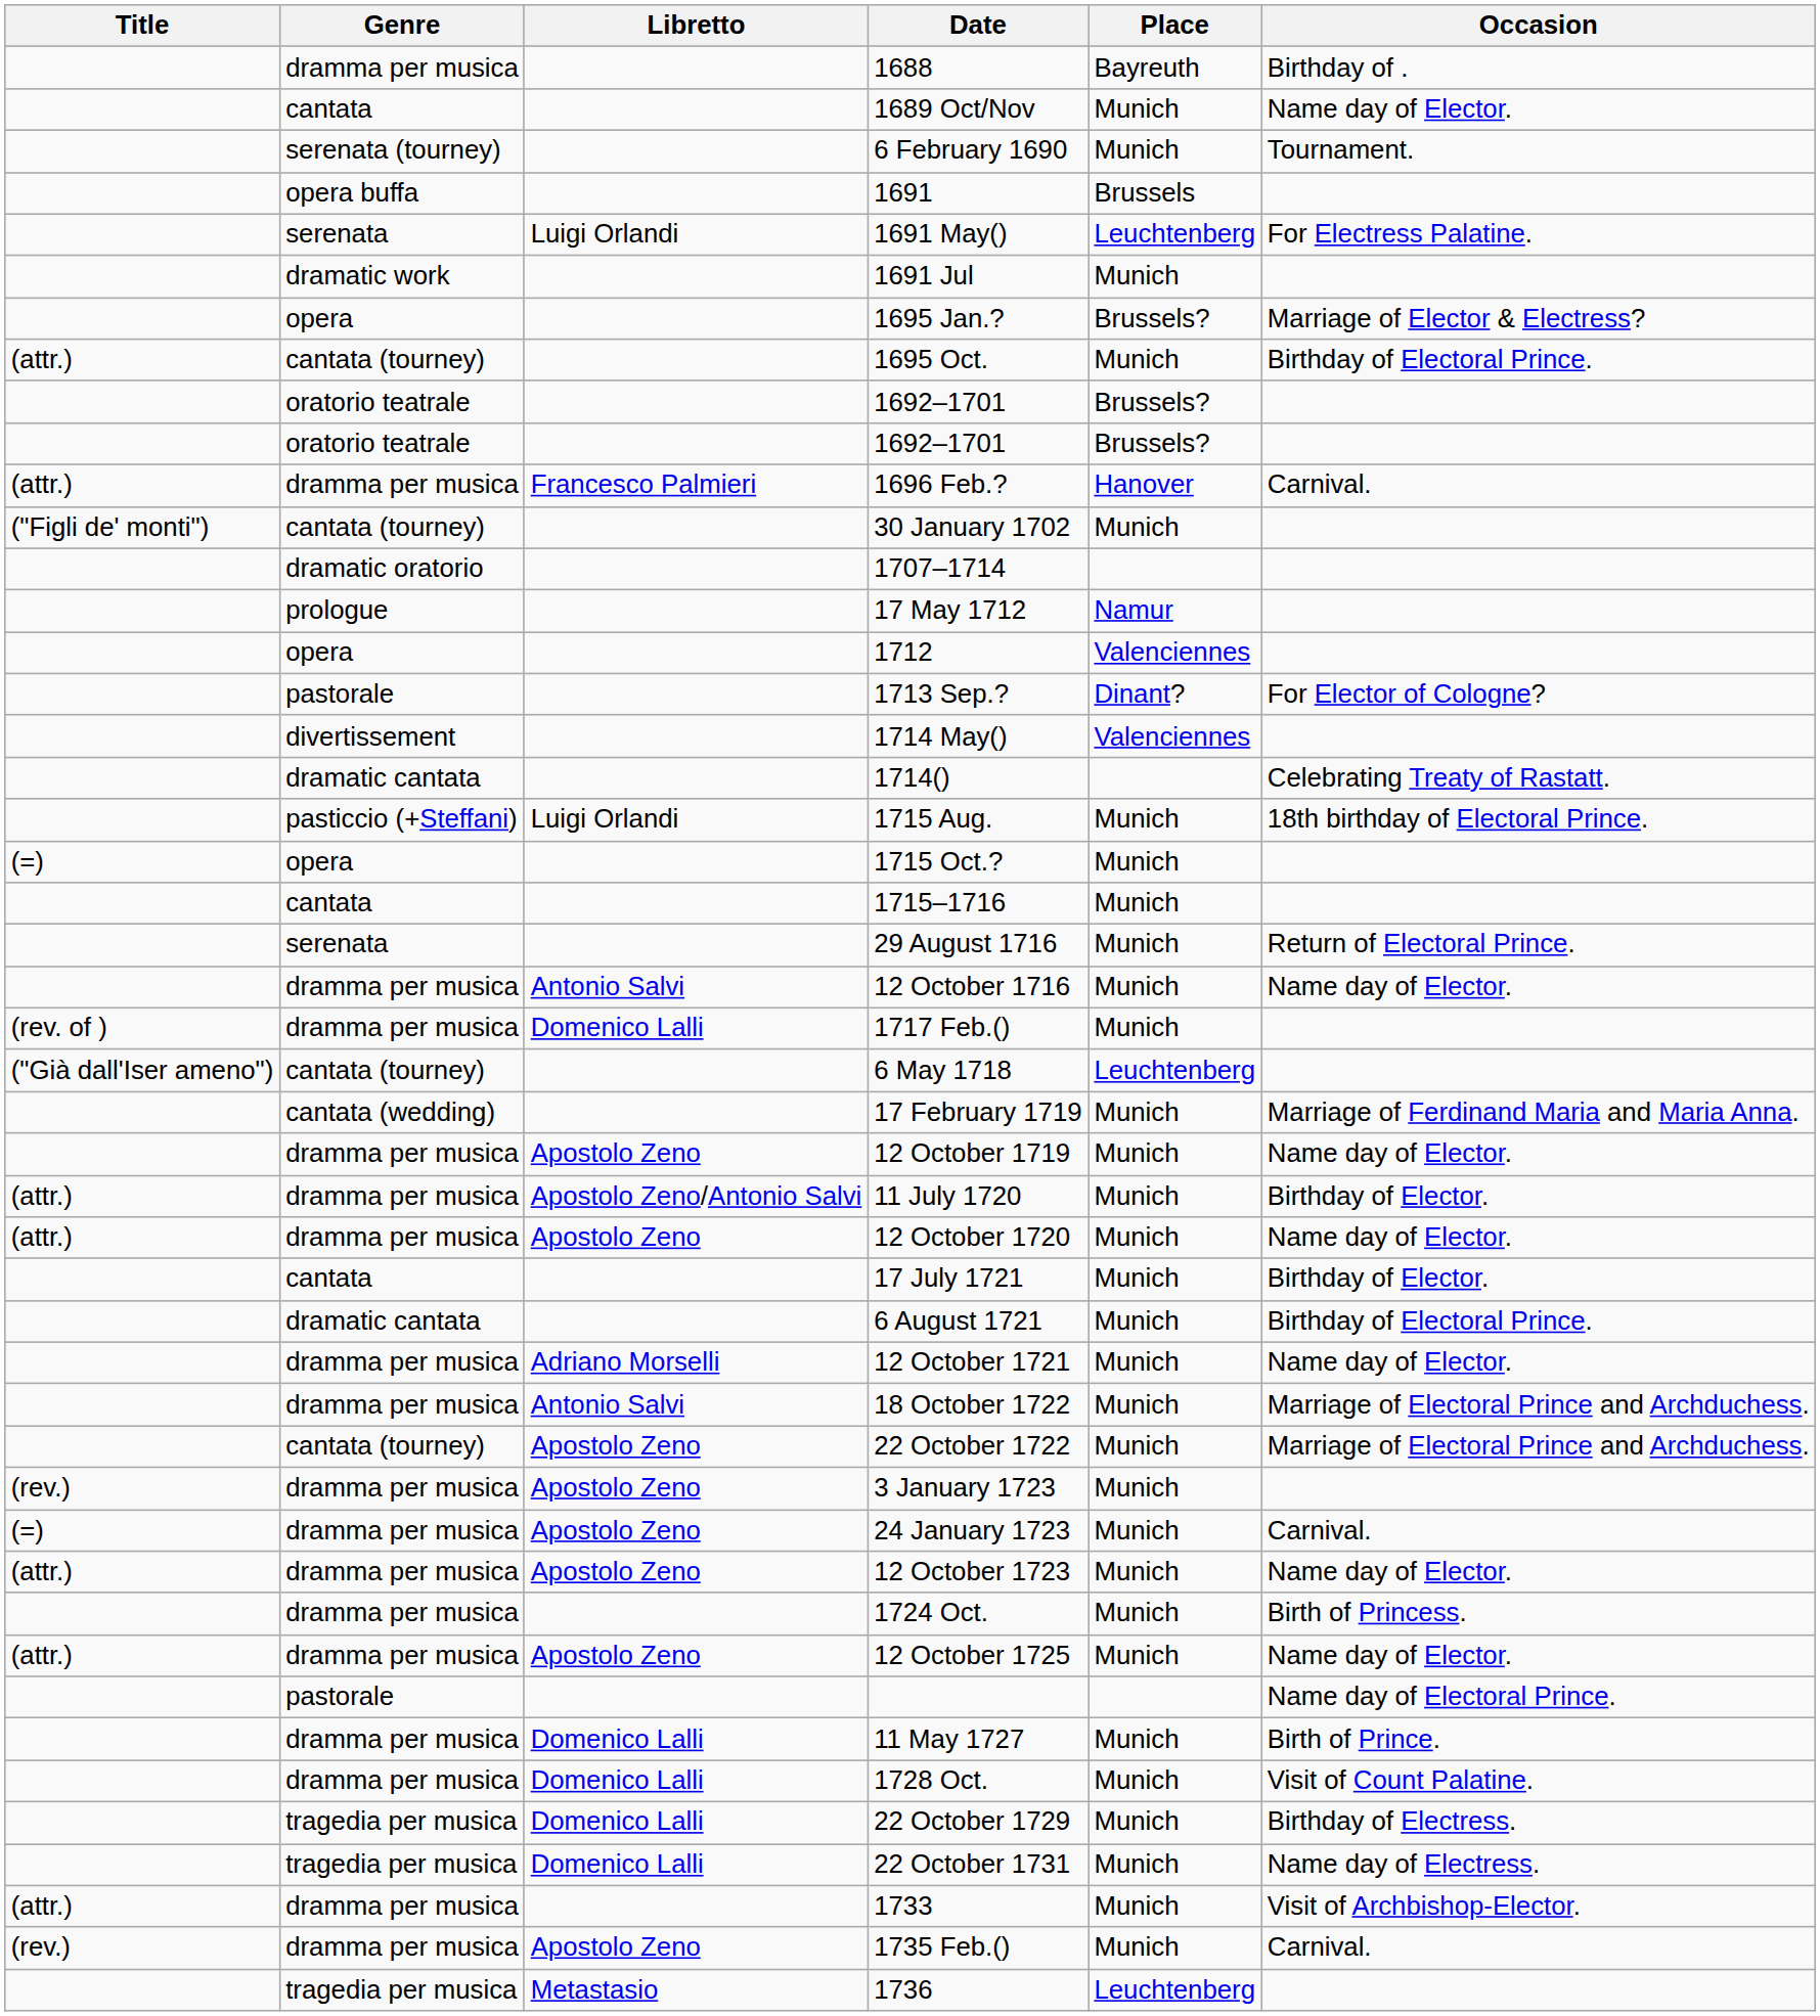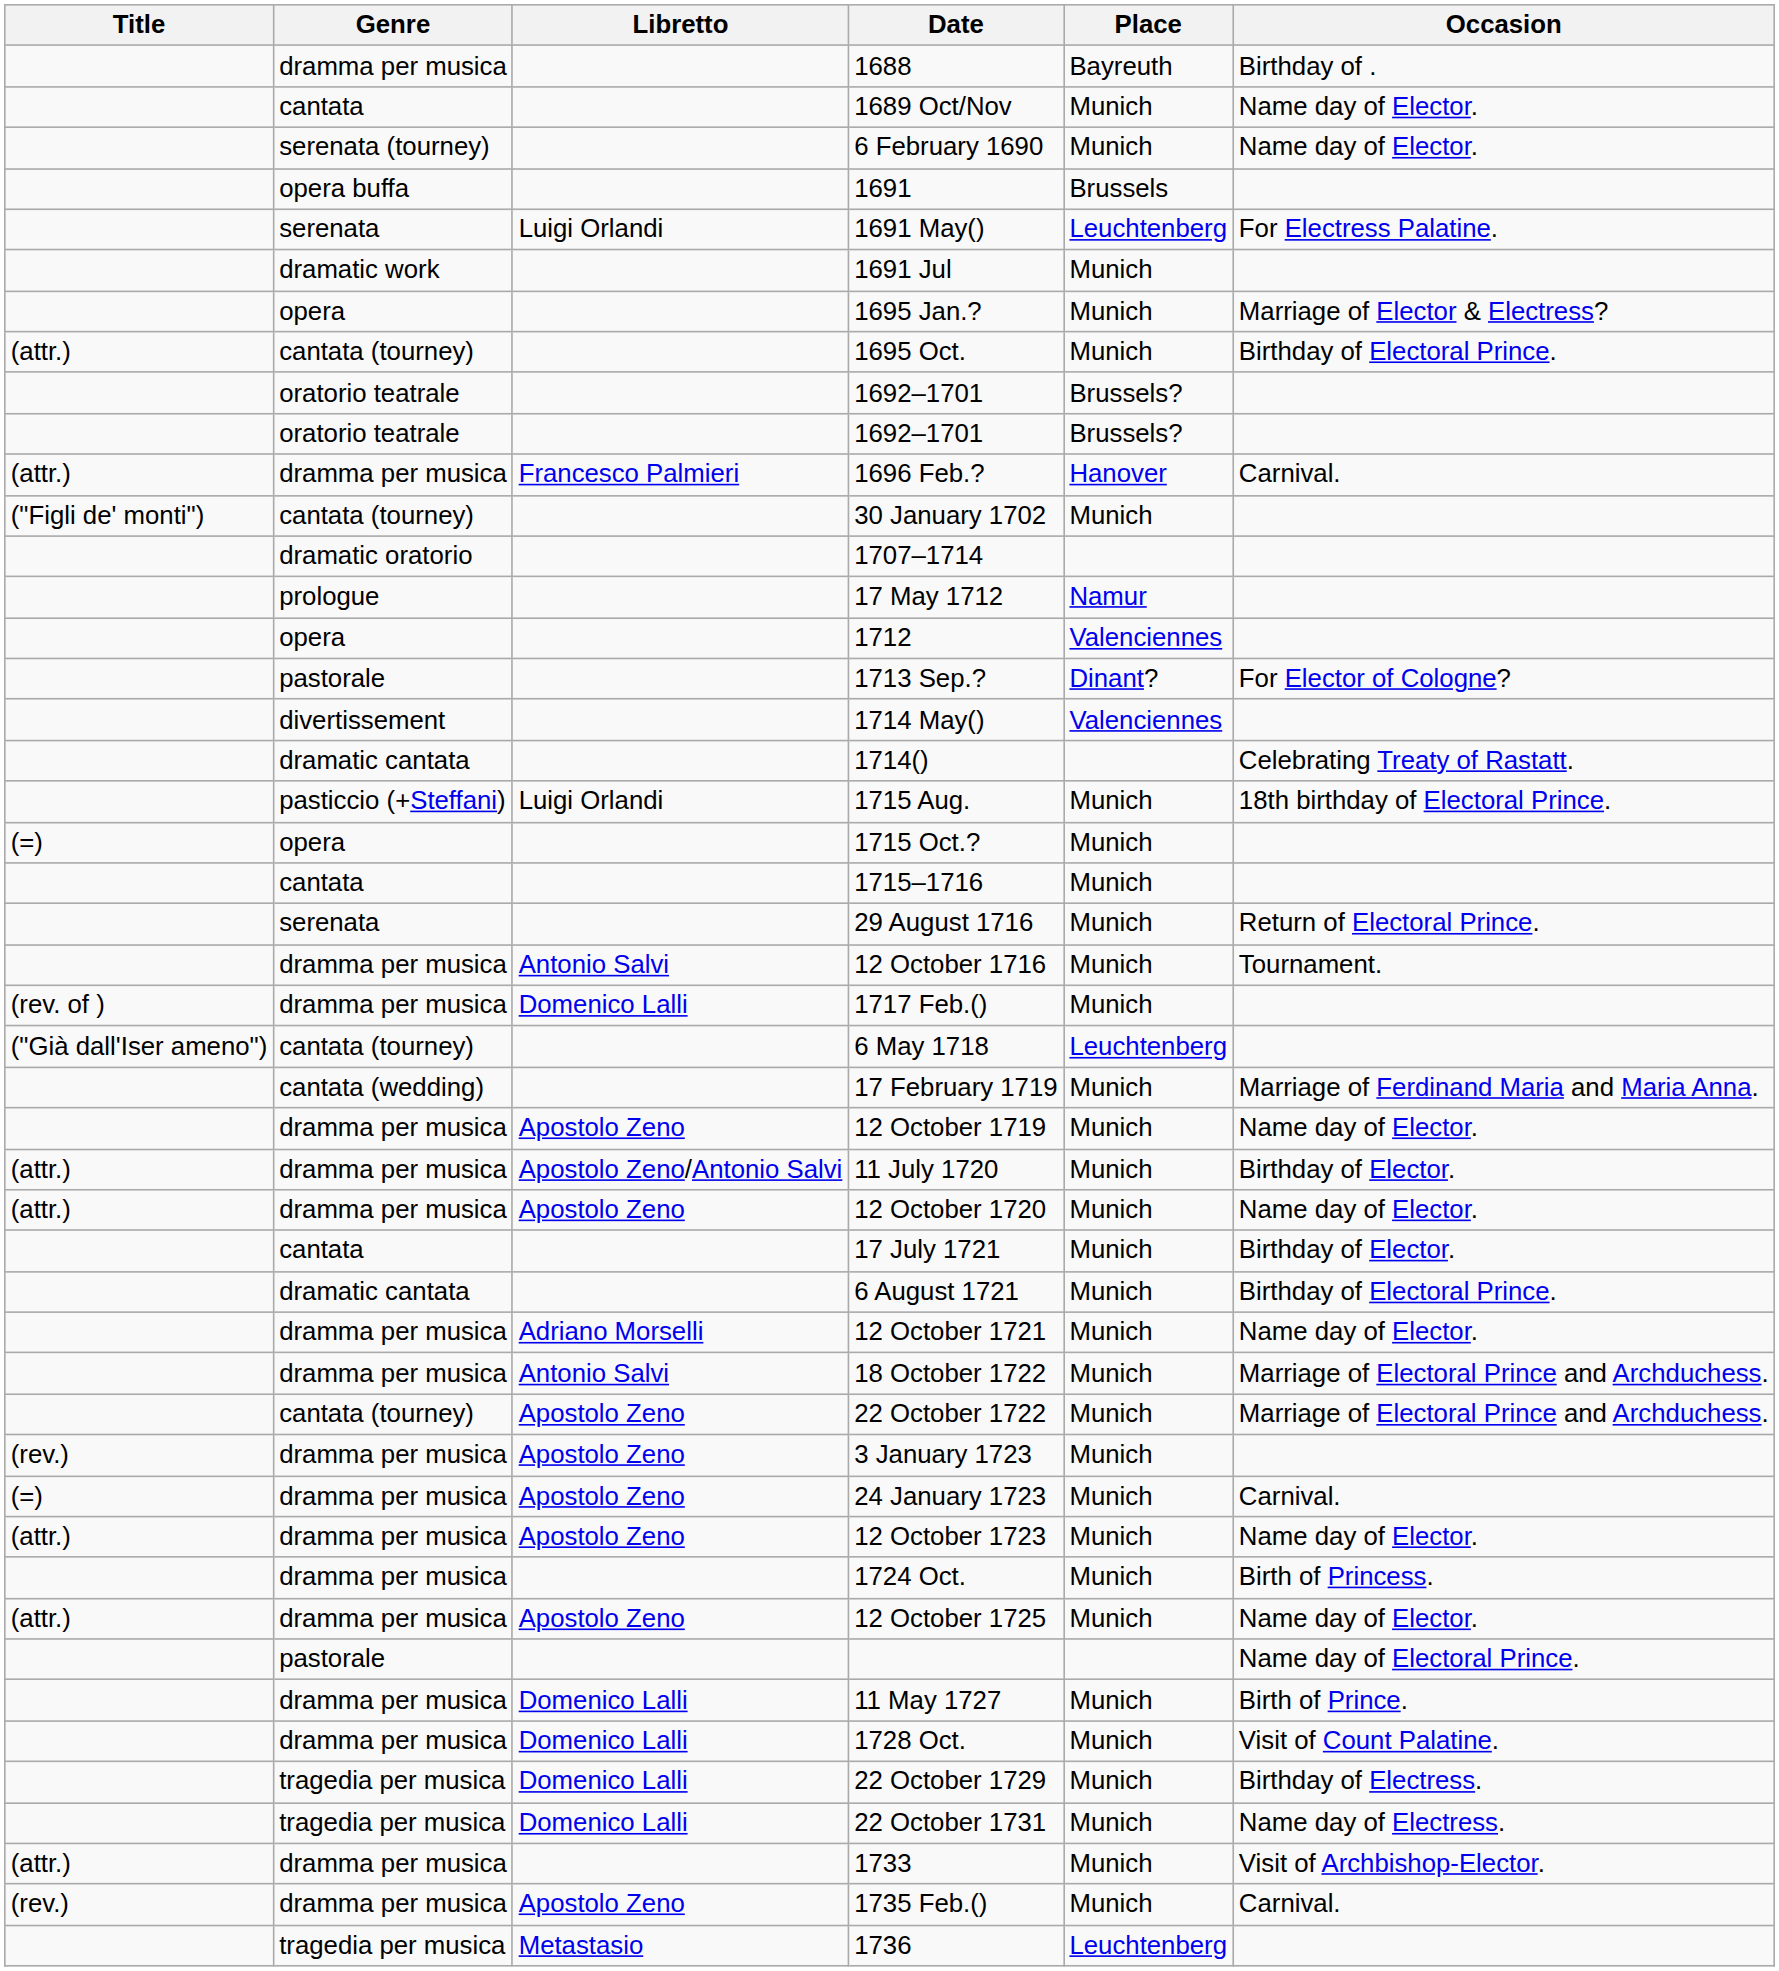6 February 1690 | Occasion: Tournament. -> Name day of Elector.
1695 Jan.? | Place: Brussels? -> Munich
12 October 1716 | Occasion: Name day of Elector. -> Tournament.
